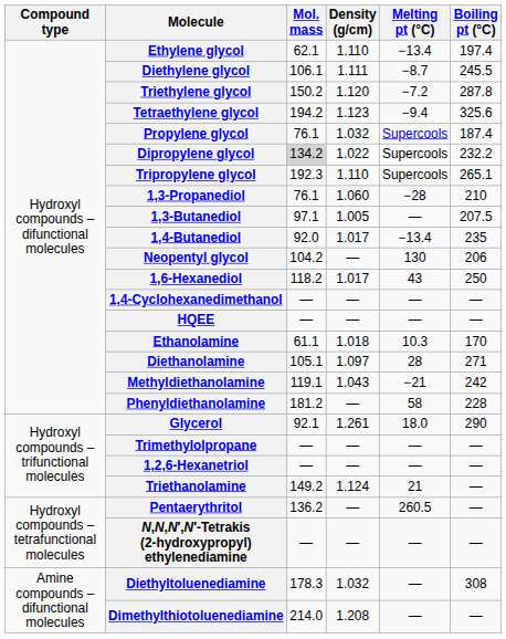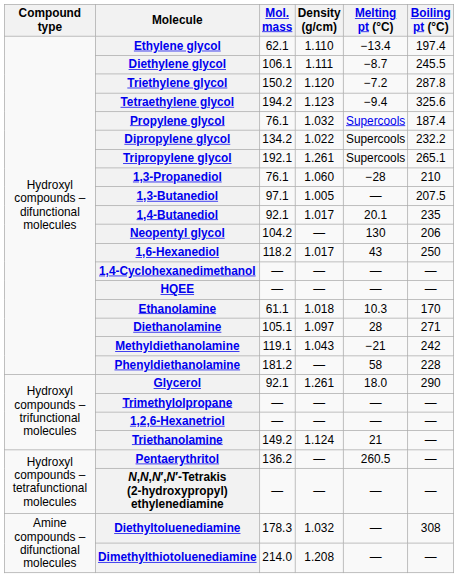Dipropylene glycol | Mol. mass: lightgrey background -> no background
Tripropylene glycol | Mol. mass: 192.3 -> 192.1
Tripropylene glycol | Density (g/cm): 1.110 -> 1.261
1,4-Butanediol | Mol. mass: 92.0 -> 92.1
1,4-Butanediol | Melting pt (°C): −13.4 -> 20.1
